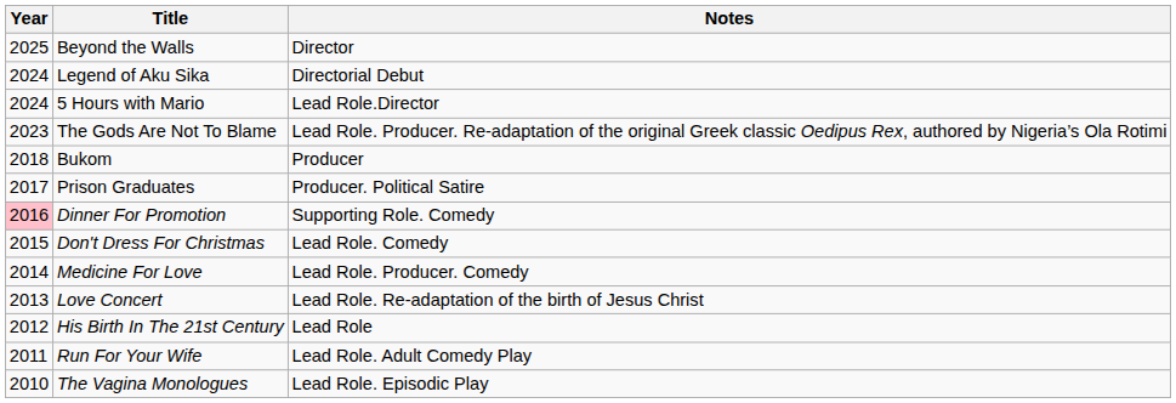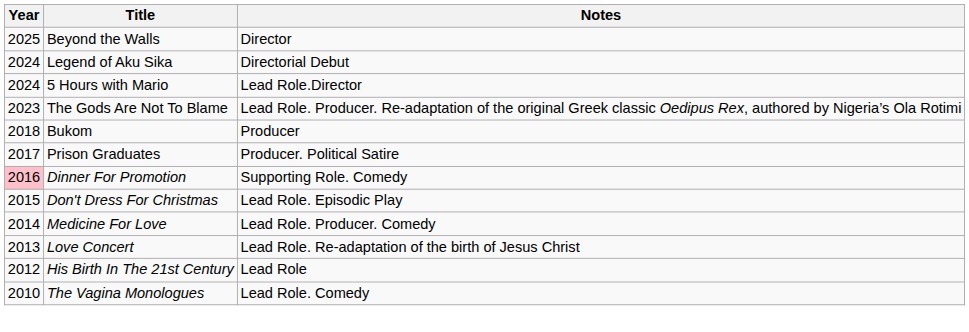Don't Dress For Christmas | Notes: Lead Role. Comedy -> Lead Role. Episodic Play
- row: 2011 | Run For Your Wife | Lead Role. Adult Comedy Play
The Vagina Monologues | Notes: Lead Role. Episodic Play -> Lead Role. Comedy
